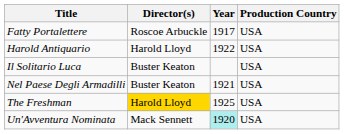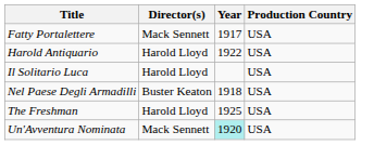Fatty Portalettere | Director(s): Roscoe Arbuckle -> Mack Sennett
Il Solitario Luca | Director(s): Buster Keaton -> Harold Lloyd
Nel Paese Degli Armadilli | Year: 1921 -> 1918
The Freshman | Director(s): gold background -> no background
